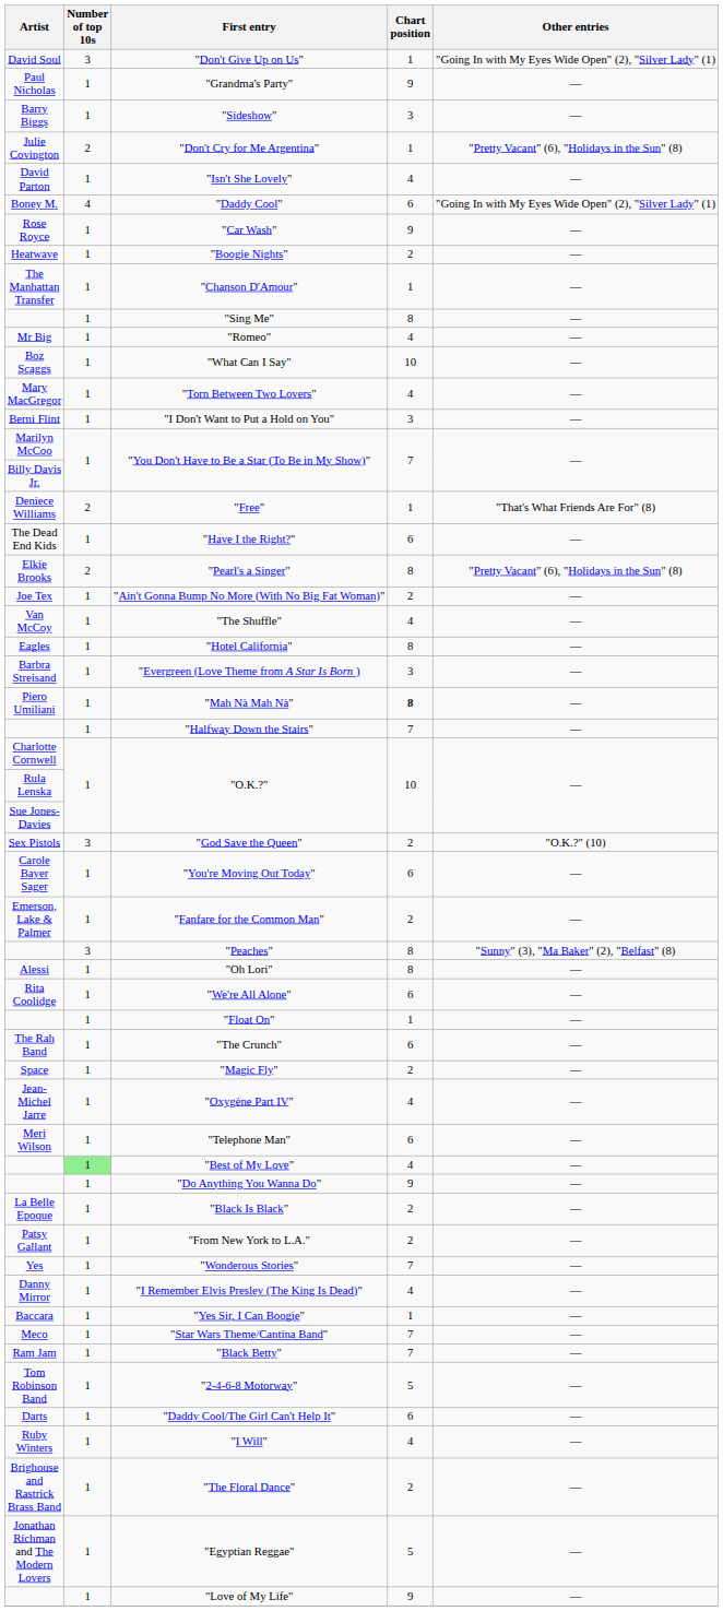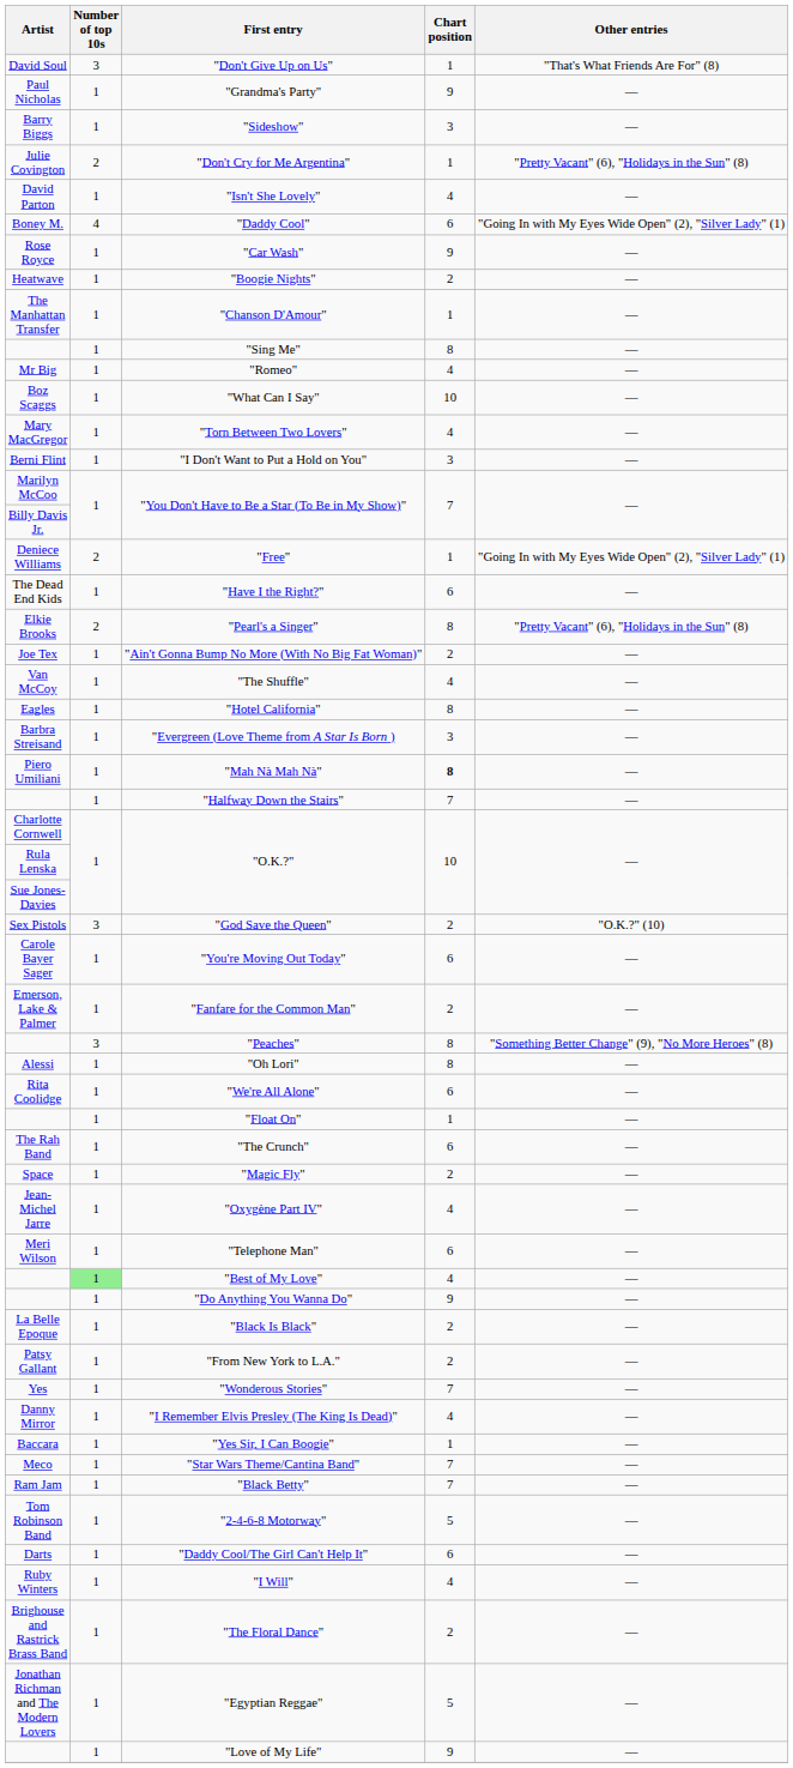"Don't Give Up on Us" | Other entries: "Going In with My Eyes Wide Open" (2), "Silver Lady" (1) -> "That's What Friends Are For" (8)
"Free" | Other entries: "That's What Friends Are For" (8) -> "Going In with My Eyes Wide Open" (2), "Silver Lady" (1)
"Peaches" | Other entries: "Sunny" (3), "Ma Baker" (2), "Belfast" (8) -> "Something Better Change" (9), "No More Heroes" (8)
